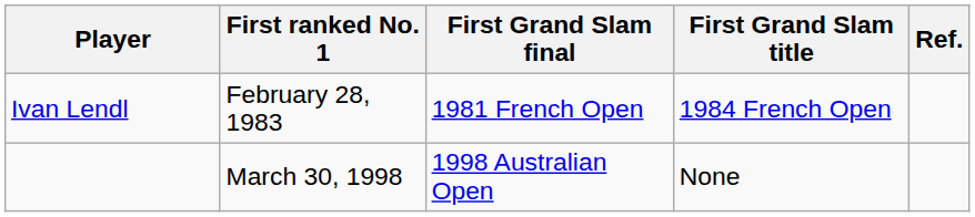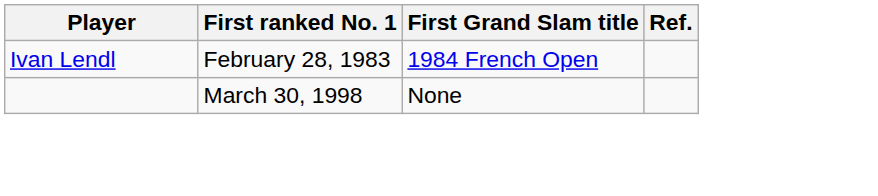- column: First Grand Slam final | 1981 French Open | 1998 Australian Open
